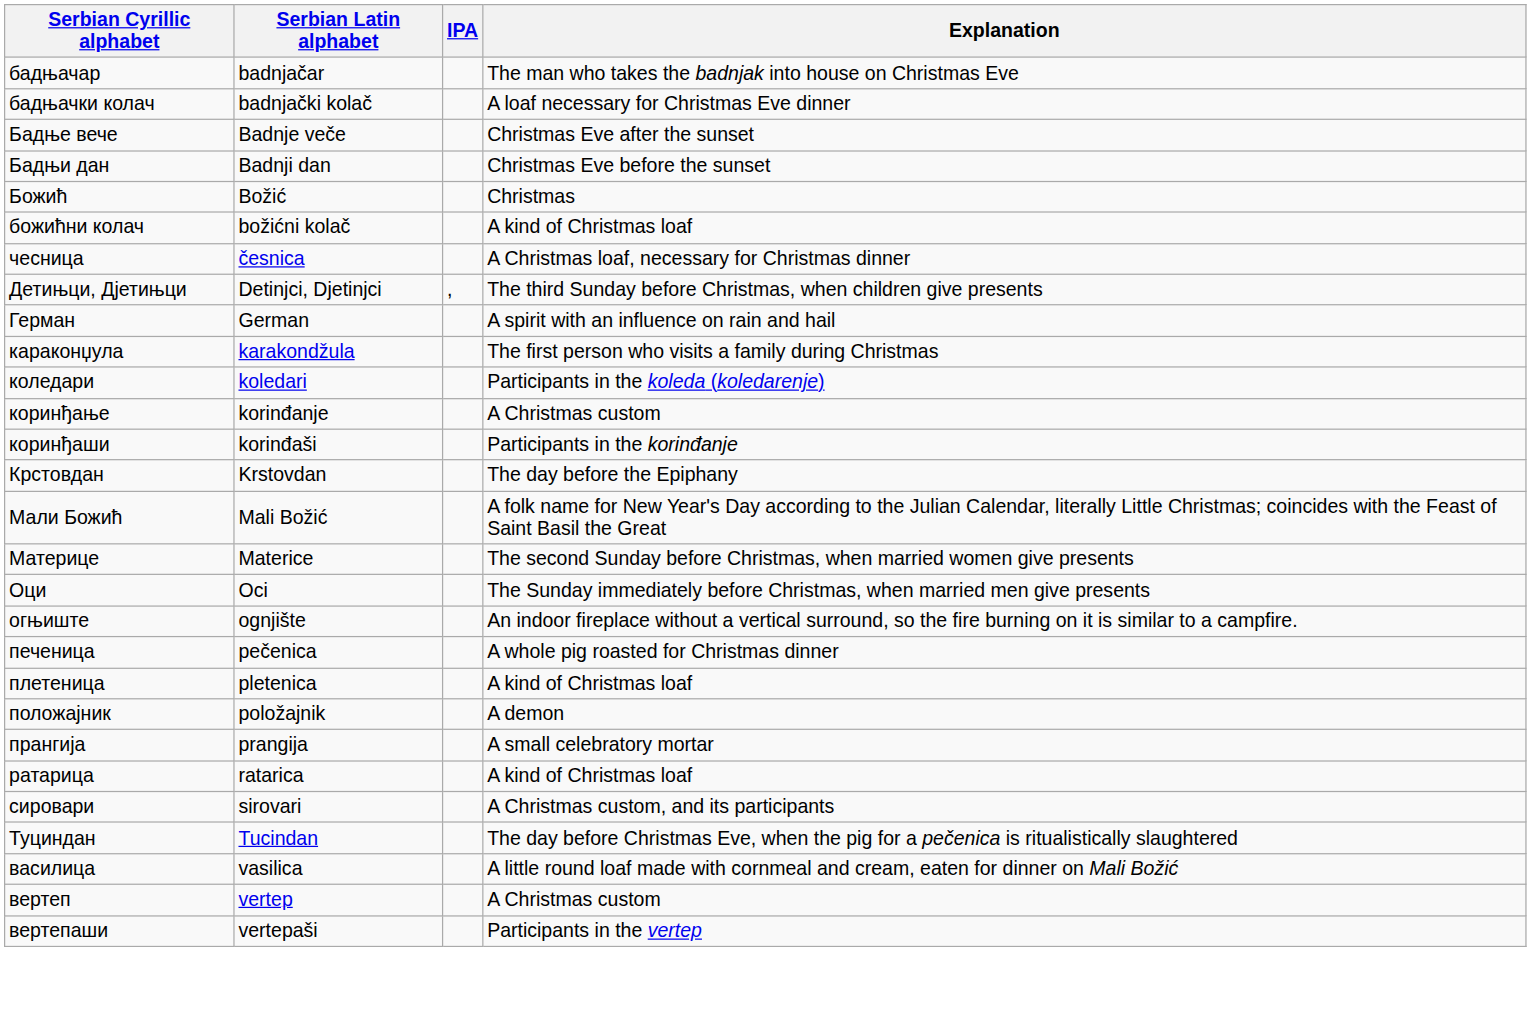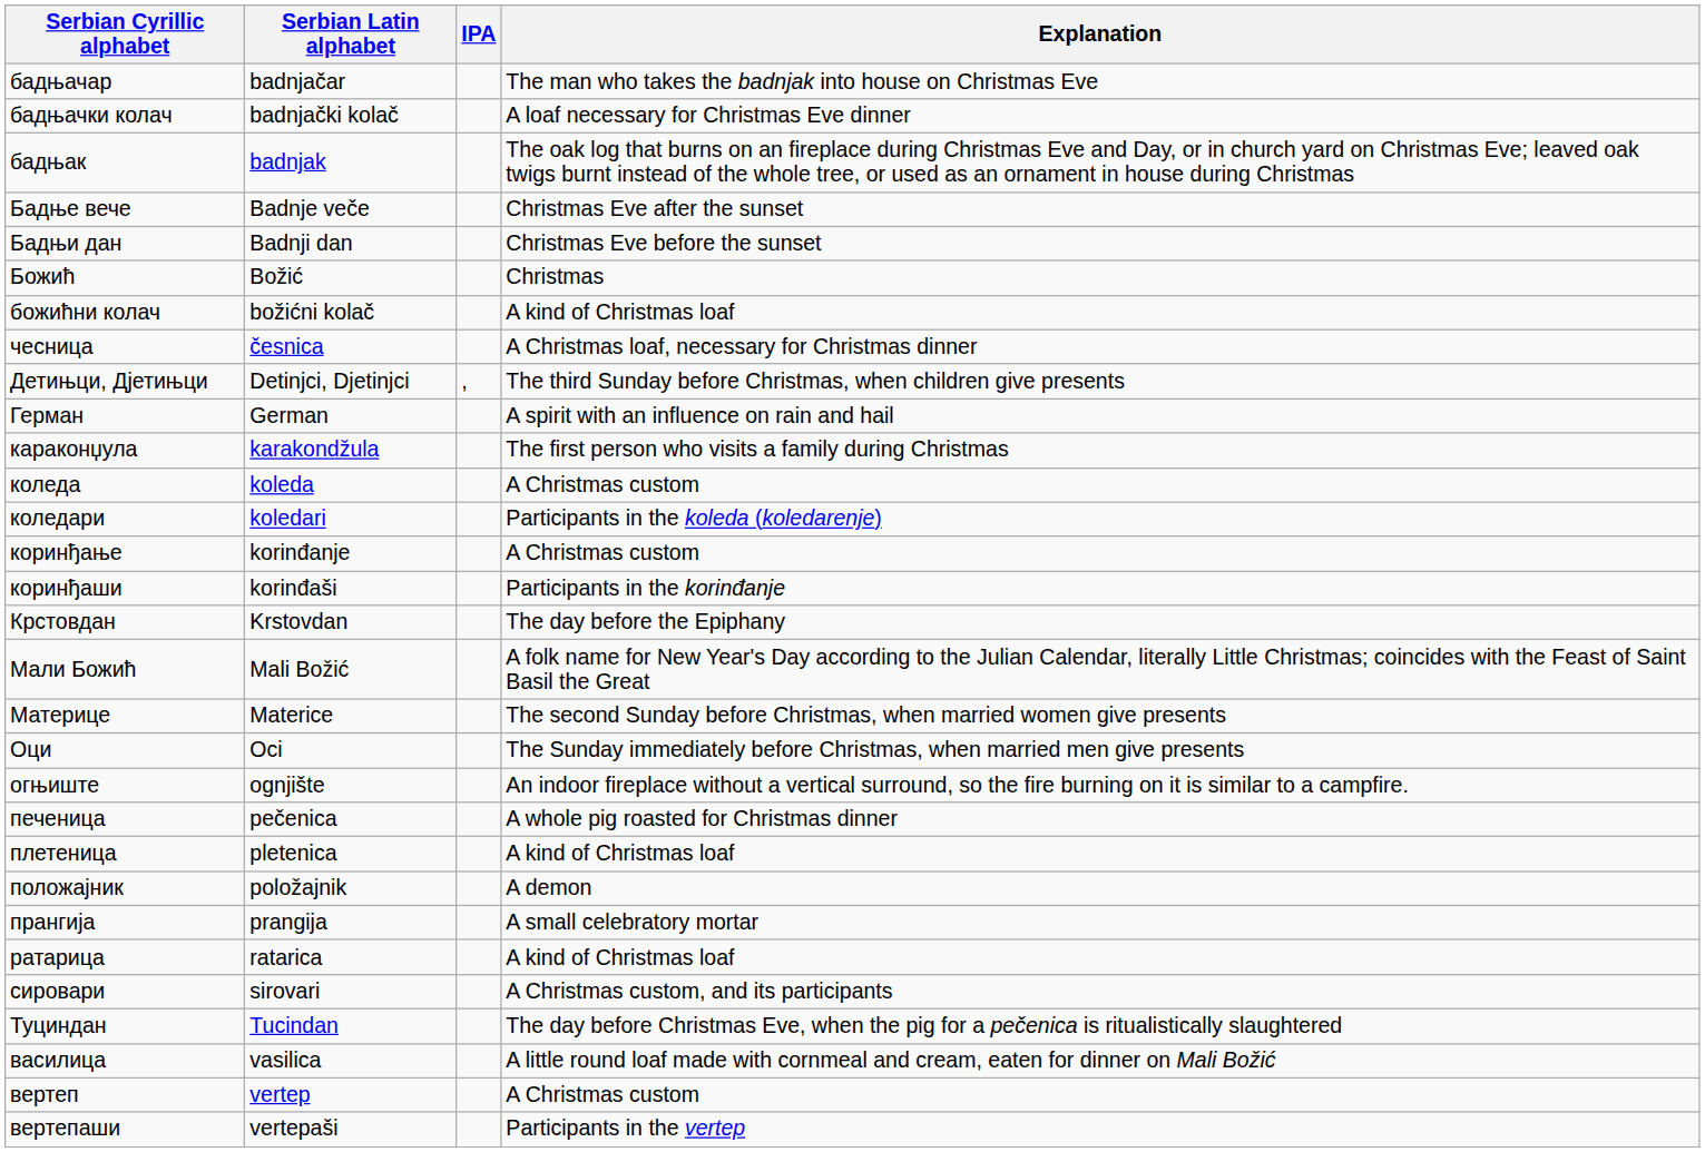+ row: бадњак | badnjak | The oak log that burns on an fireplace during Christmas Eve and Day, or in church yard on Christmas Eve; leaved oak twigs burnt instead of the whole tree, or used as an ornament in house during Christmas
+ row: коледа | koleda | A Christmas custom
